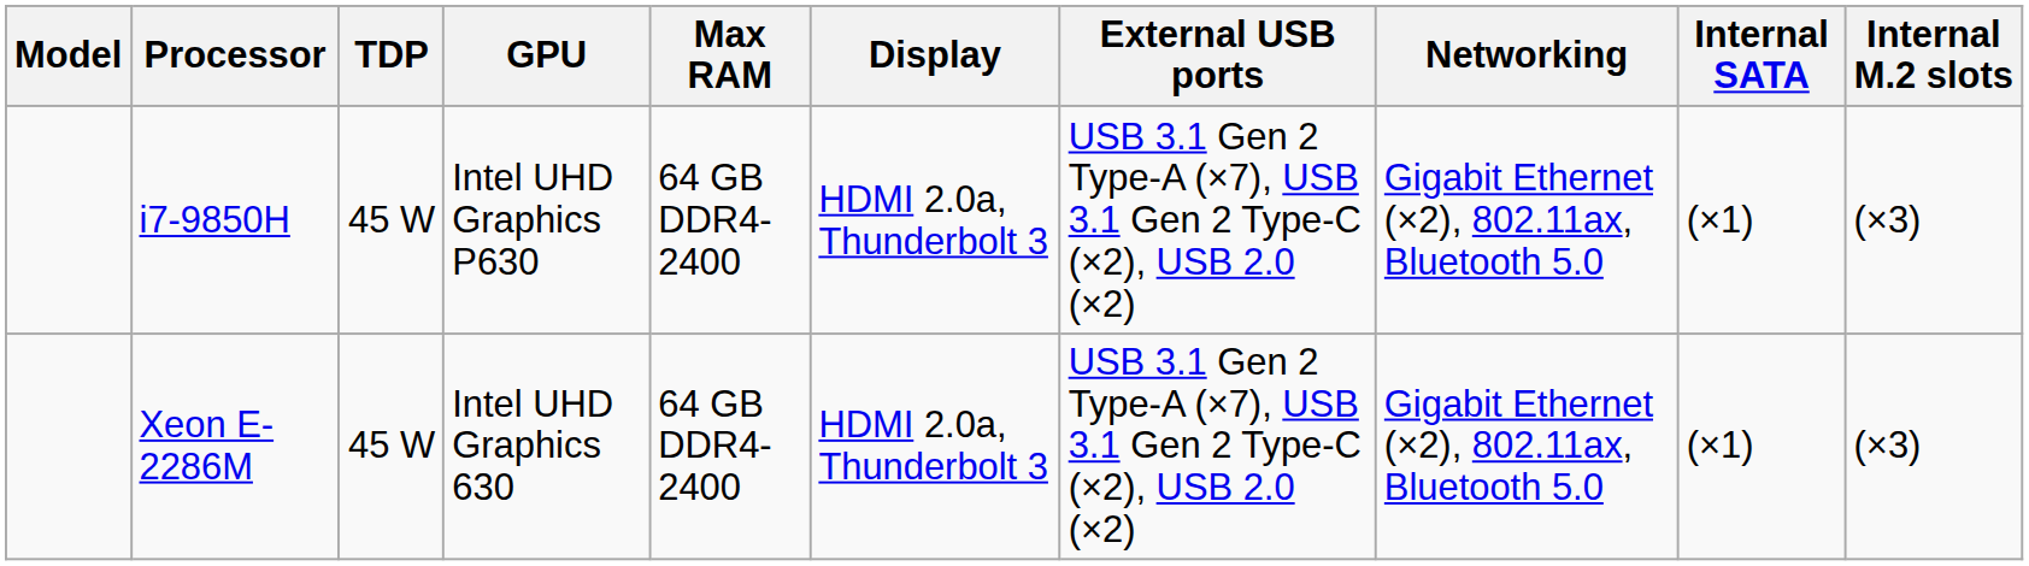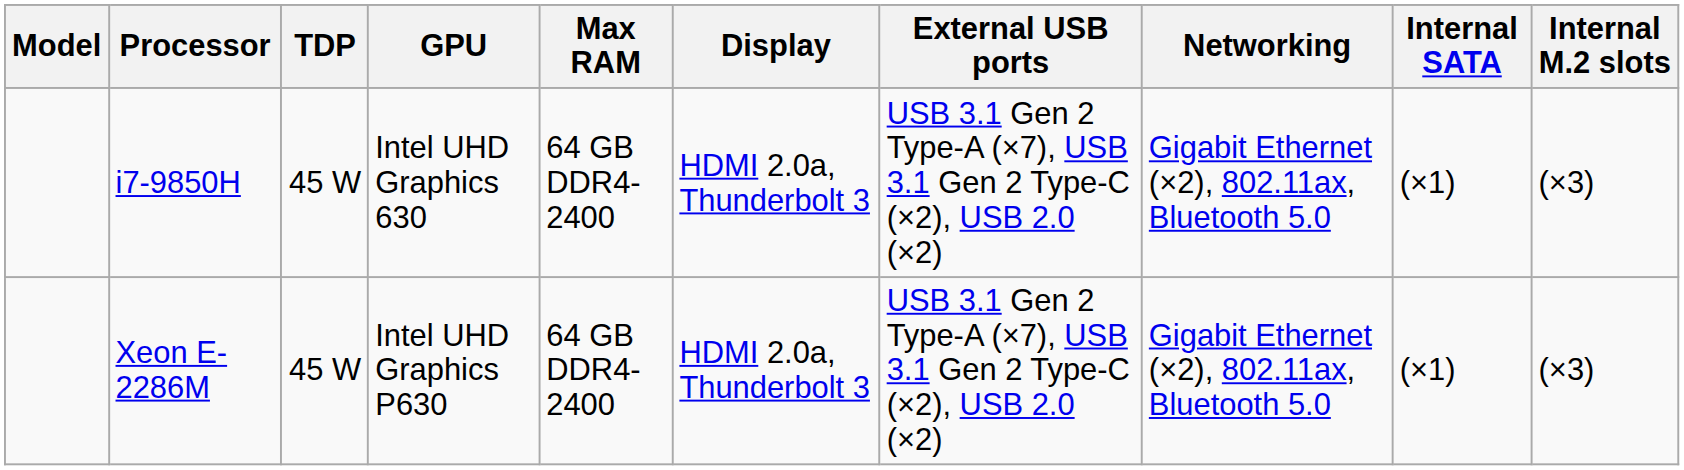i7-9850H | GPU: Intel UHD Graphics P630 -> Intel UHD Graphics 630
Xeon E-2286M | GPU: Intel UHD Graphics 630 -> Intel UHD Graphics P630
